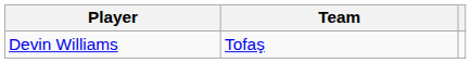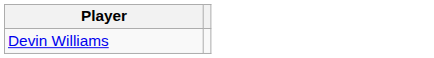- column: Team | Tofaş
